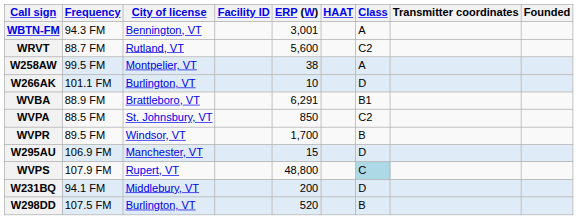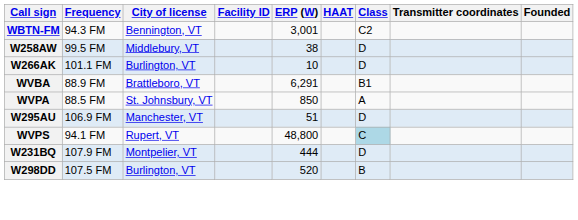WBTN-FM | Class: A -> C2
- row: WRVT | 88.7 FM | Rutland, VT | 5,600 | C2
W258AW | City of license: Montpelier, VT -> Middlebury, VT
W258AW | Class: A -> D
WVPA | Class: C2 -> A
- row: WVPR | 89.5 FM | Windsor, VT | 1,700 | B
W295AU | ERP (W): 15 -> 51
WVPS | Frequency: 107.9 FM -> 94.1 FM
W231BQ | Frequency: 94.1 FM -> 107.9 FM
W231BQ | City of license: Middlebury, VT -> Montpelier, VT
W231BQ | ERP (W): 200 -> 444
